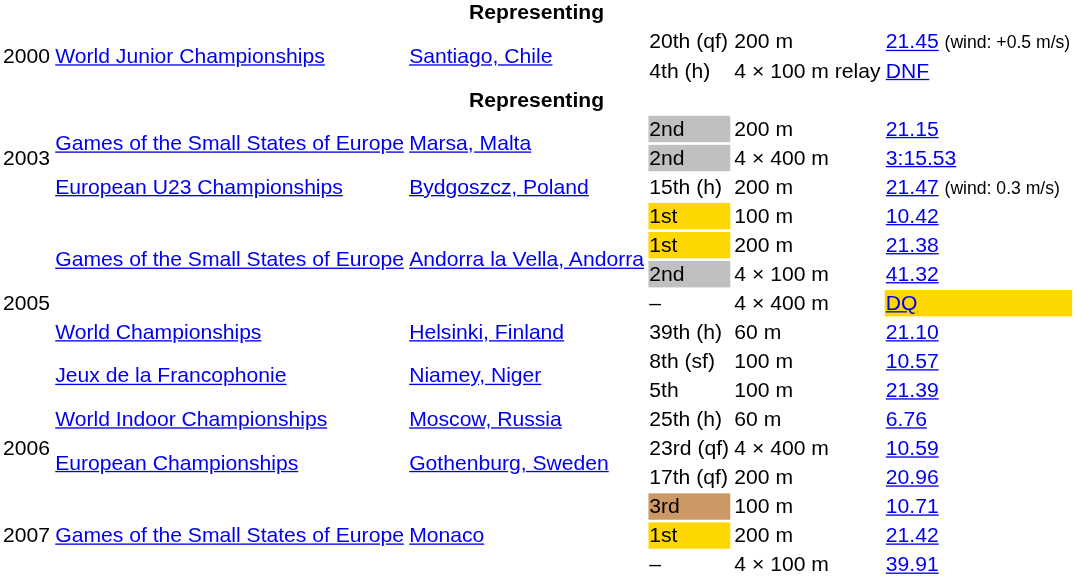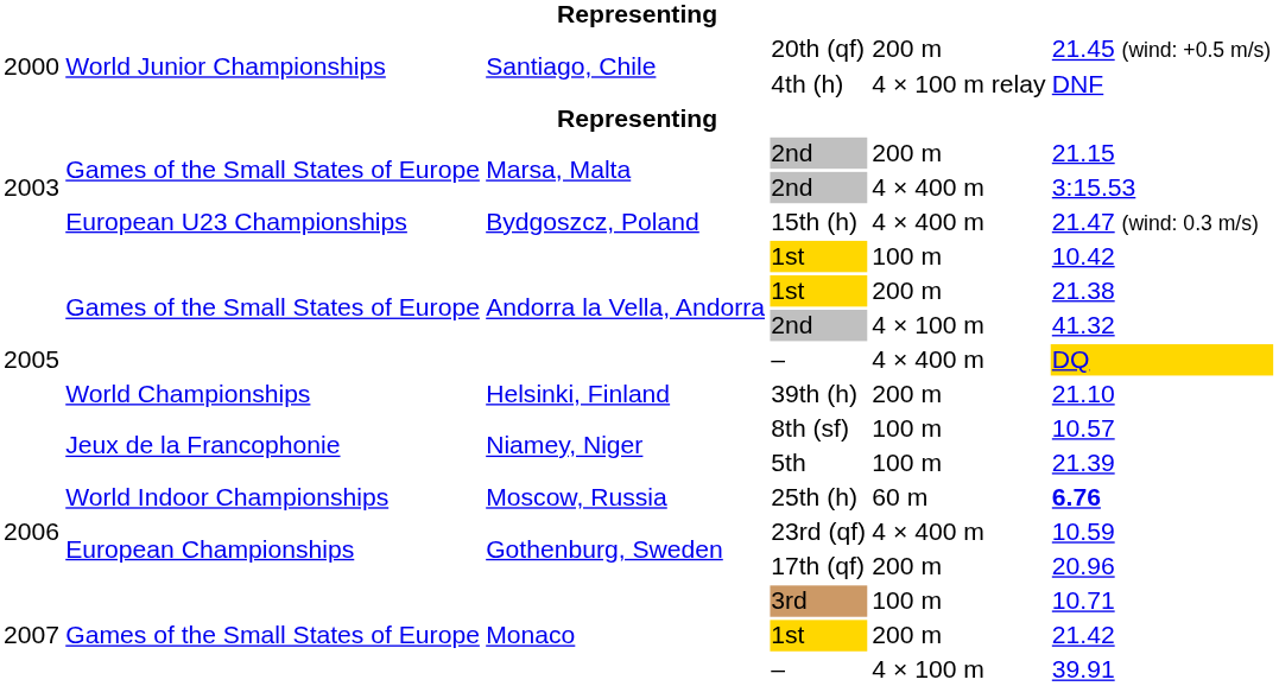15th (h) | column 5: 200 m -> 4 × 400 m
39th (h) | column 5: 60 m -> 200 m
25th (h) | column 6: normal -> bold
